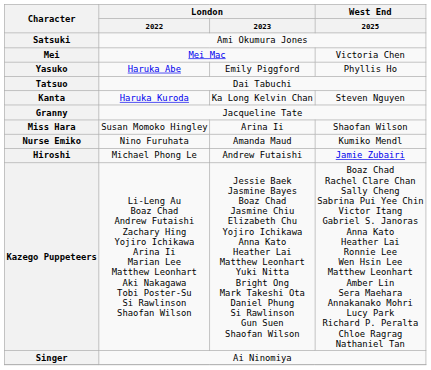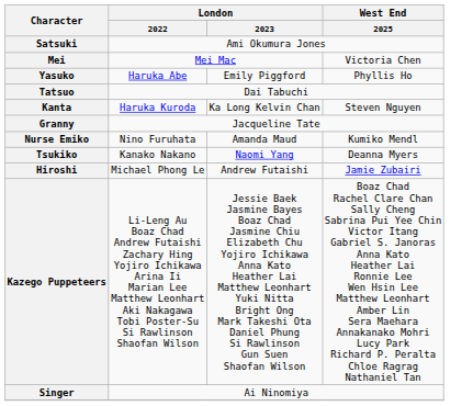- row: Miss Hara | Susan Momoko Hingley | Arina Ii | Shaofan Wilson
+ row: Tsukiko | Kanako Nakano | Naomi Yang | Deanna Myers
